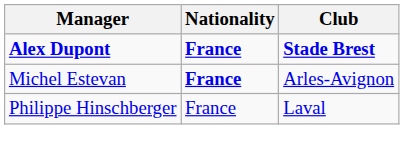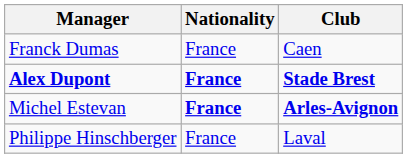+ row: Franck Dumas | France | Caen
Michel Estevan | Club: normal -> bold
